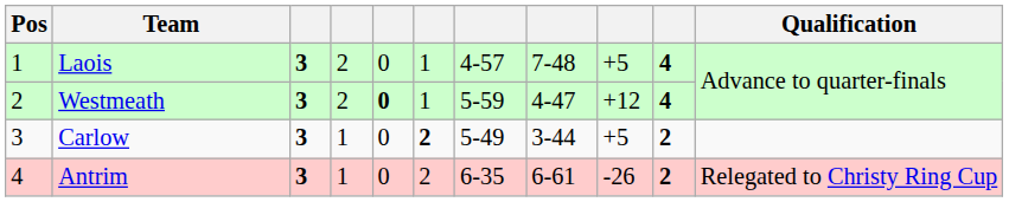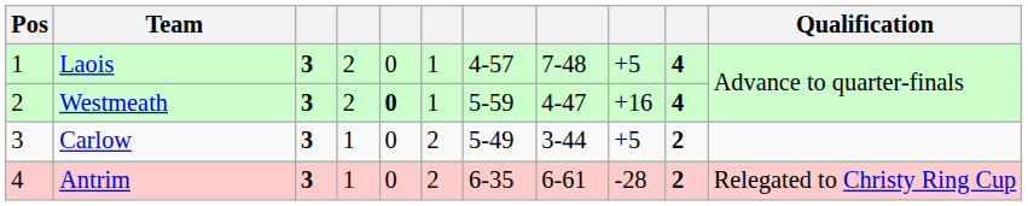Westmeath | column 9: +12 -> +16
Carlow | column 6: bold -> normal
Antrim | column 9: -26 -> -28
